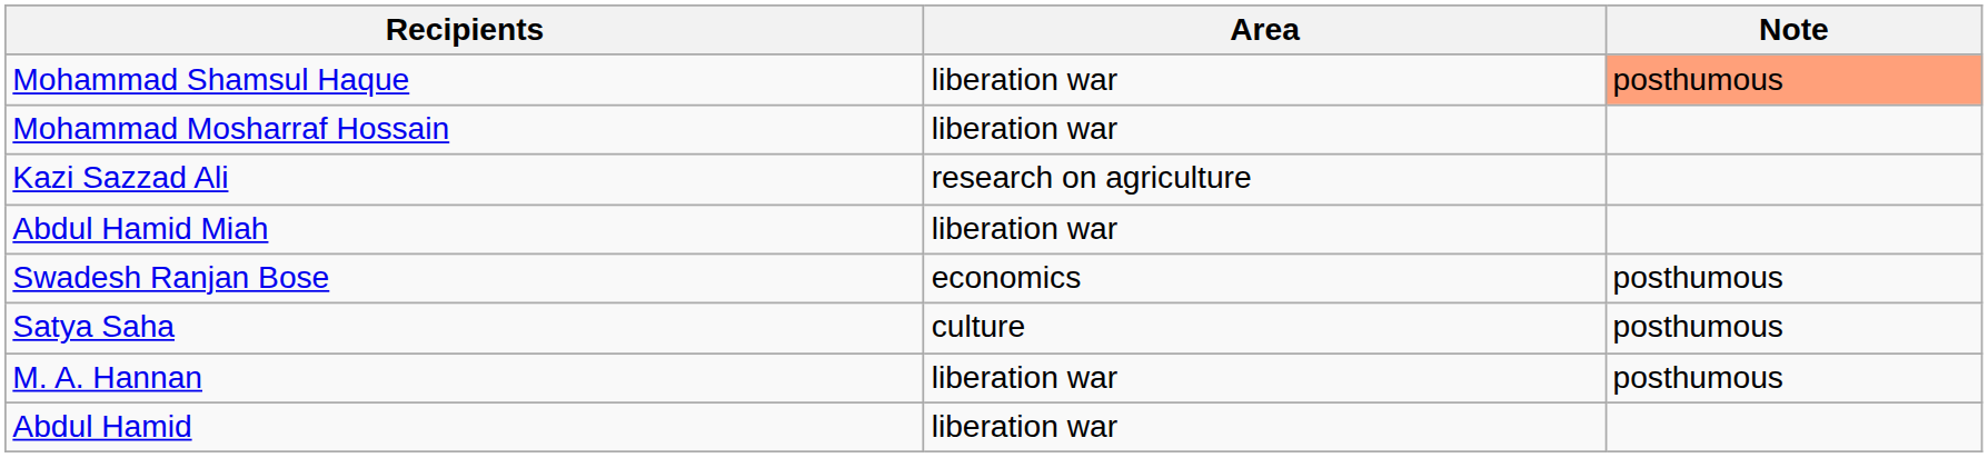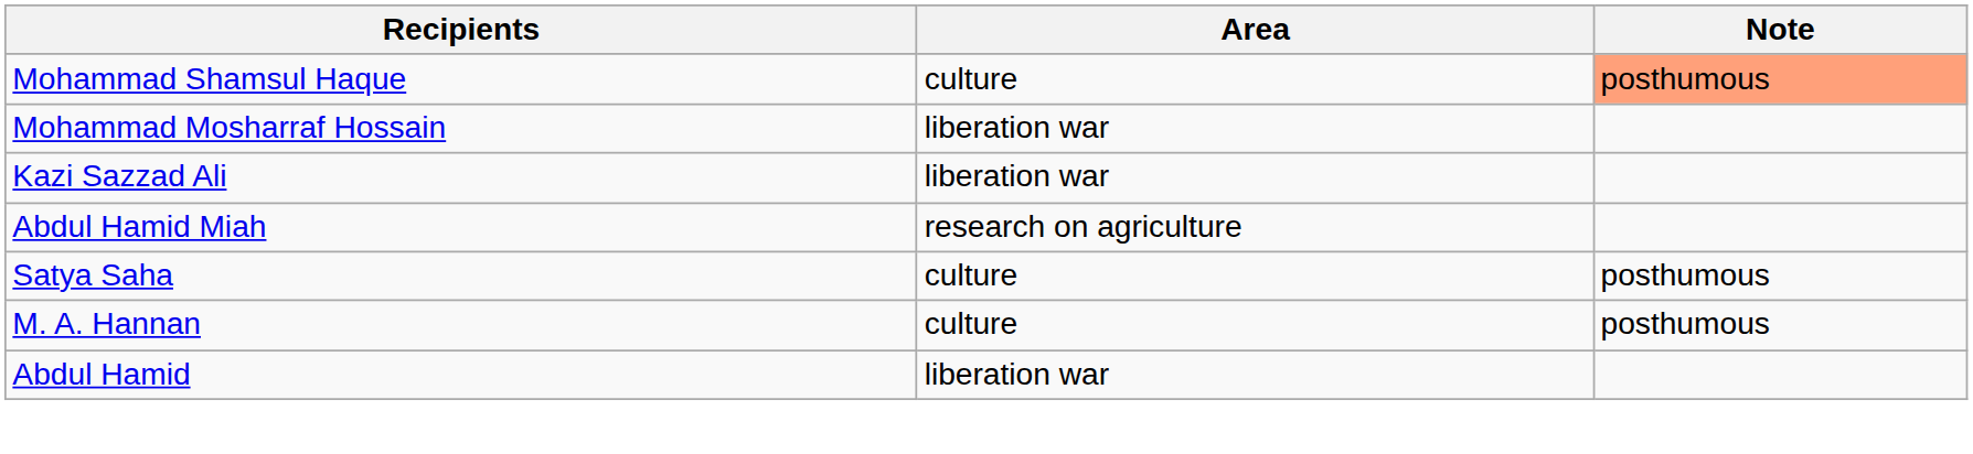Mohammad Shamsul Haque | Area: liberation war -> culture
Kazi Sazzad Ali | Area: research on agriculture -> liberation war
Abdul Hamid Miah | Area: liberation war -> research on agriculture
- row: Swadesh Ranjan Bose | economics | posthumous
M. A. Hannan | Area: liberation war -> culture
